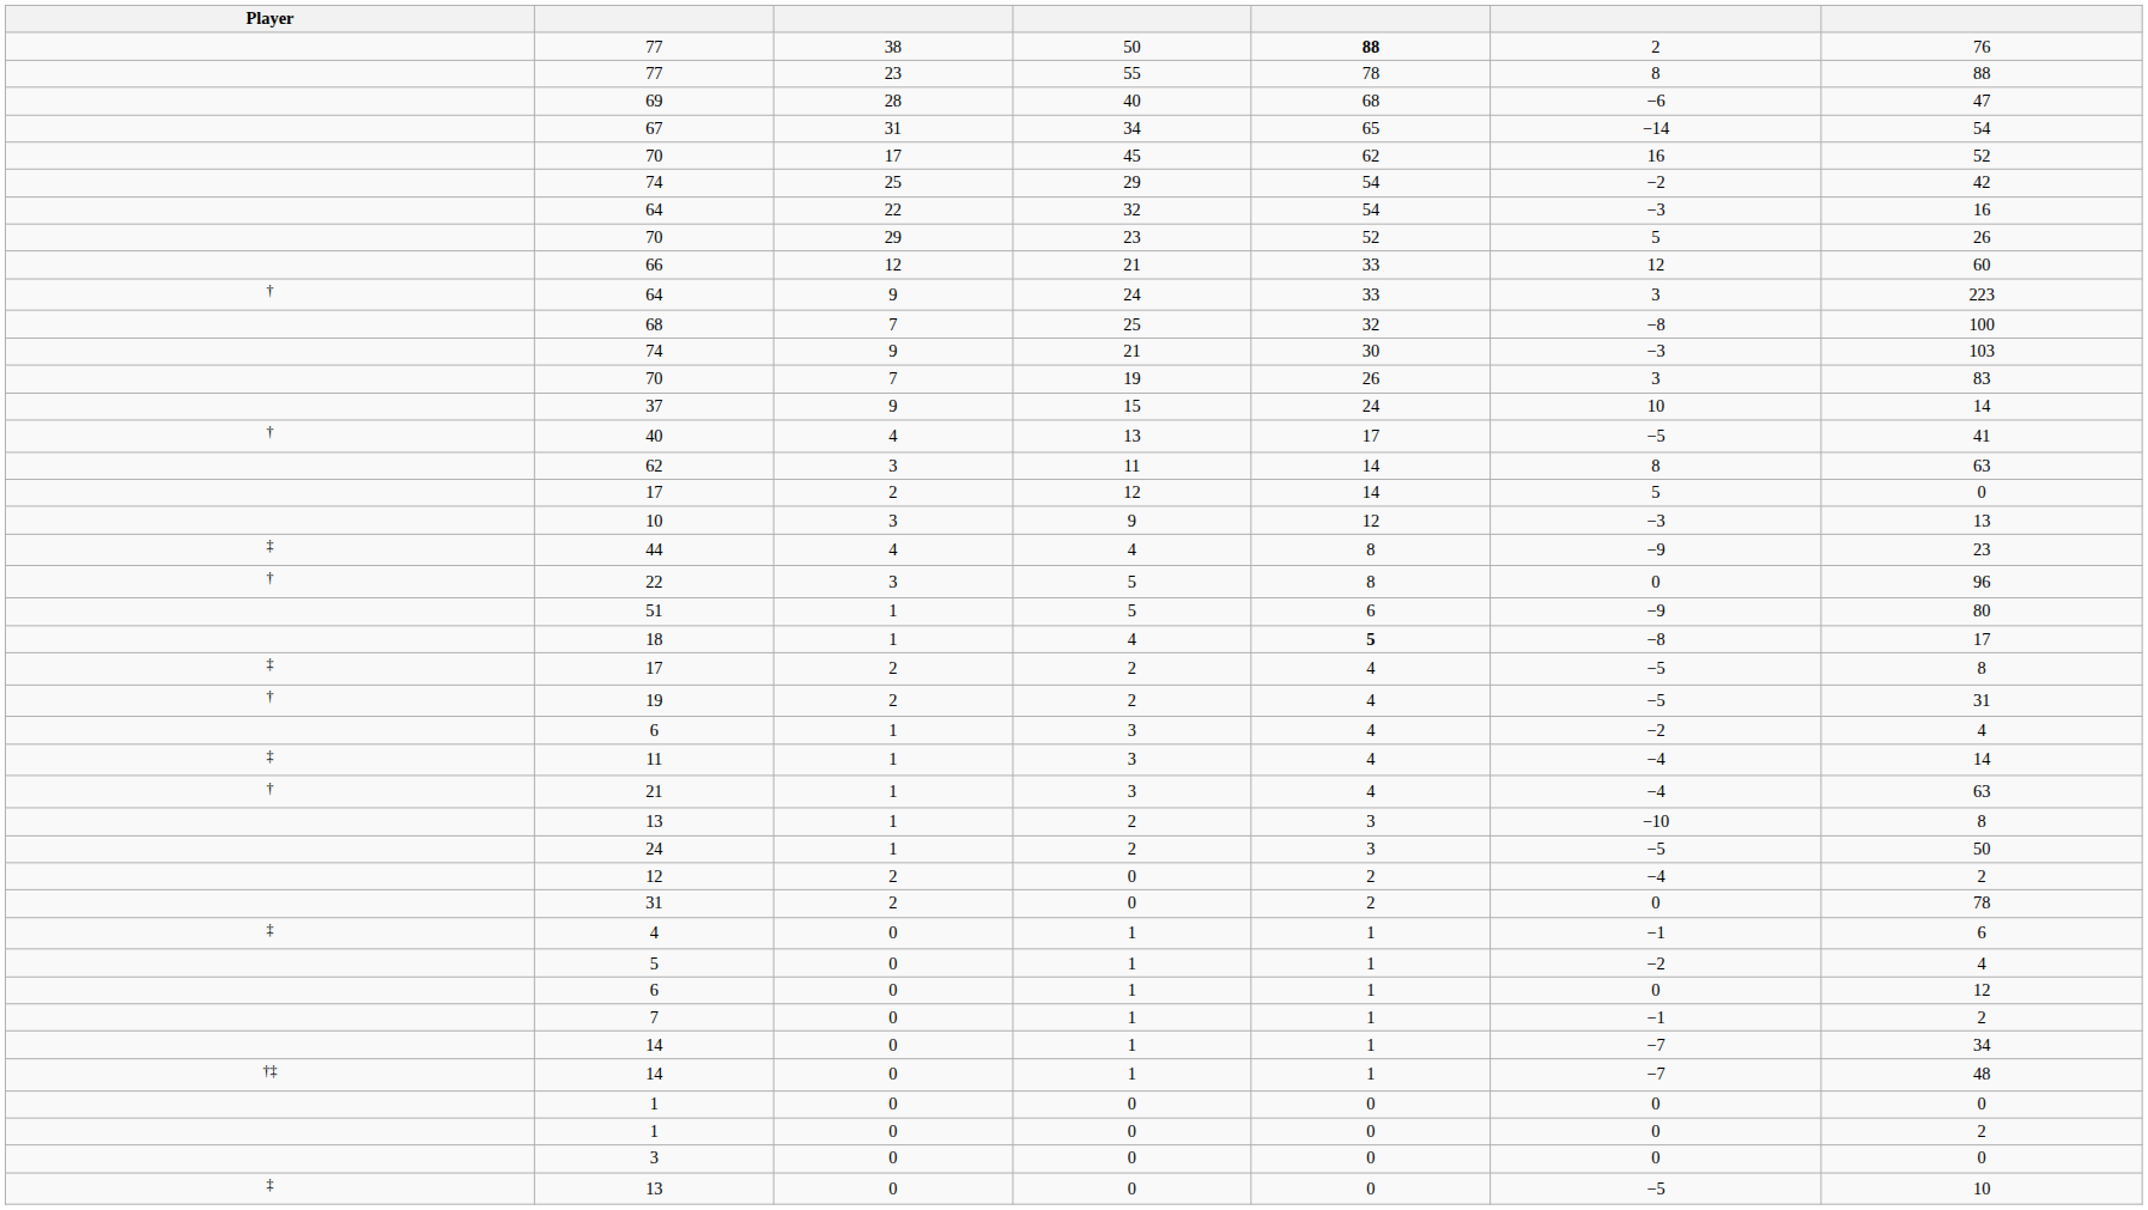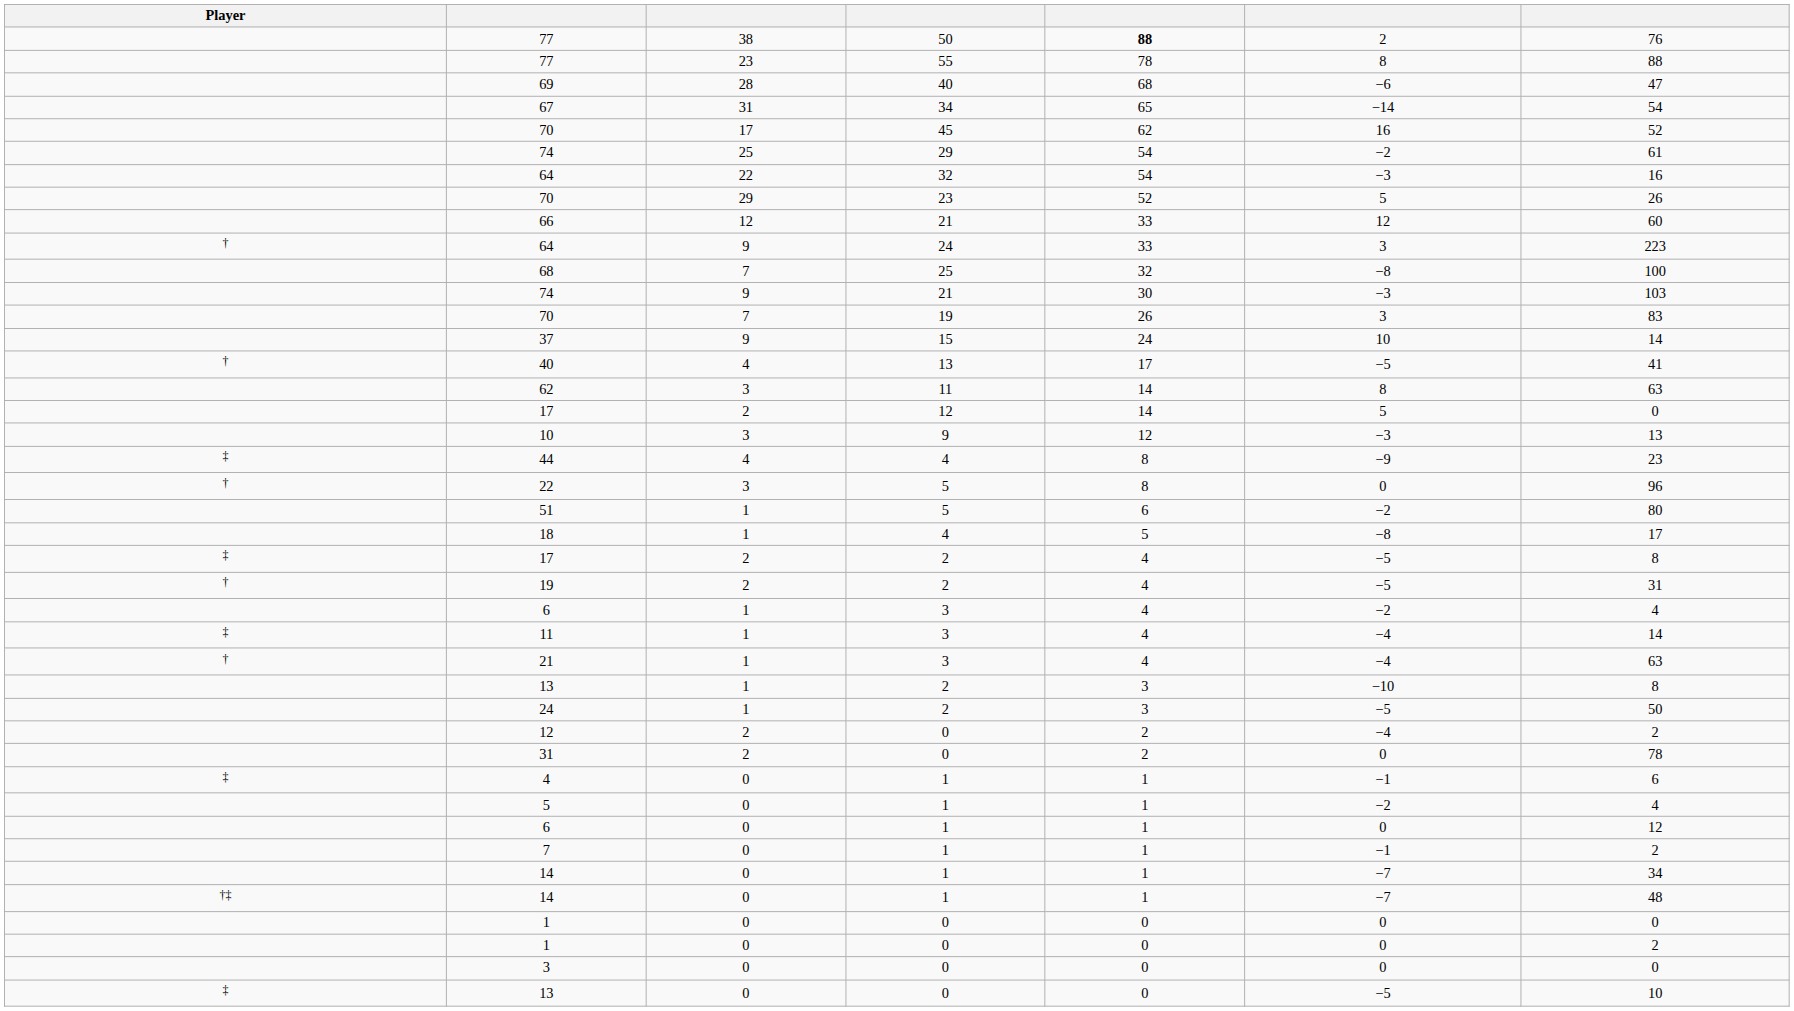74 / 29 | column 7: 42 -> 61
51 | column 6: −9 -> −2
18 | column 5: bold -> normal
